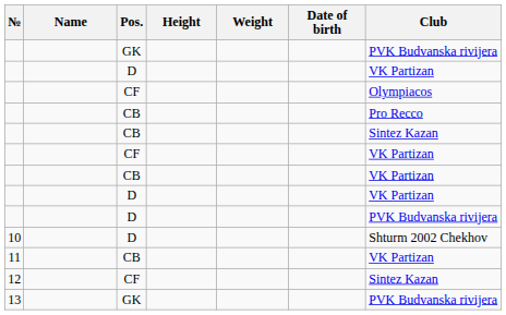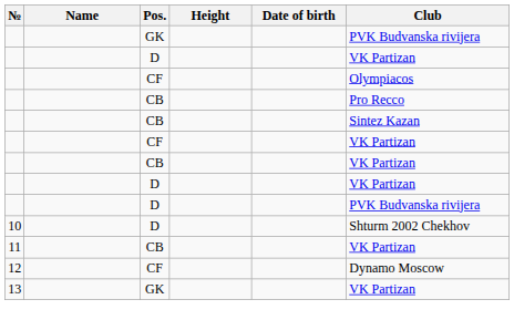- column: Weight
12 | Club: Sintez Kazan -> Dynamo Moscow
13 | Club: PVK Budvanska rivijera -> VK Partizan
